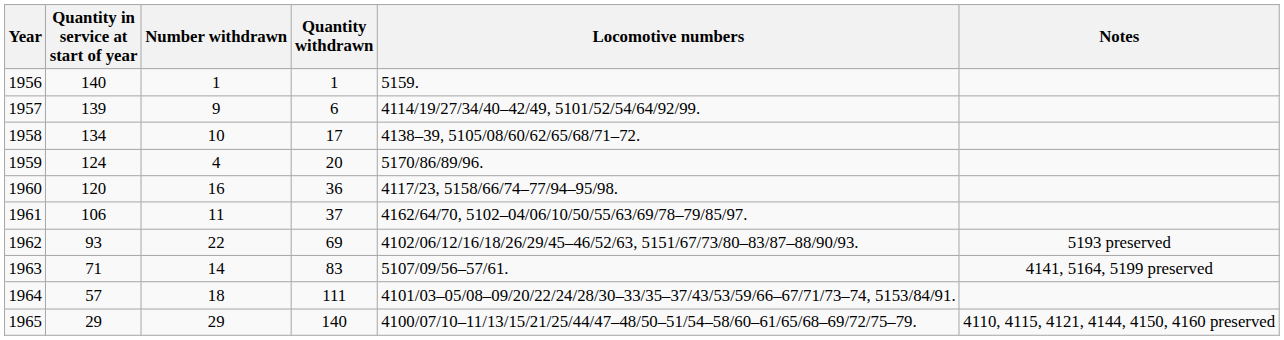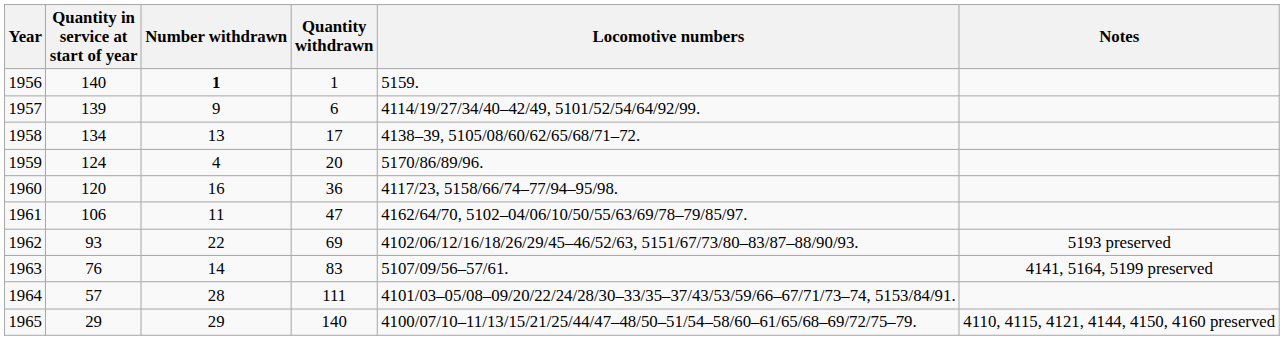1956 | Number withdrawn: normal -> bold
1958 | Number withdrawn: 10 -> 13
1961 | Quantity withdrawn: 37 -> 47
1963 | Quantity in service at start of year: 71 -> 76
1964 | Number withdrawn: 18 -> 28
